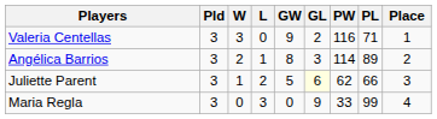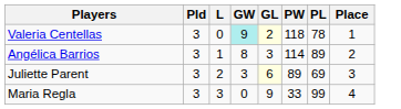- column: W | 3 | 2 | 1 | 0
Valeria Centellas | GW: no background -> paleturquoise background
Valeria Centellas | GL: no background -> lightyellow background
Valeria Centellas | PW: 116 -> 118
Valeria Centellas | PL: 71 -> 78
Juliette Parent | GW: 5 -> 3
Juliette Parent | PW: 62 -> 89
Juliette Parent | PL: 66 -> 69
